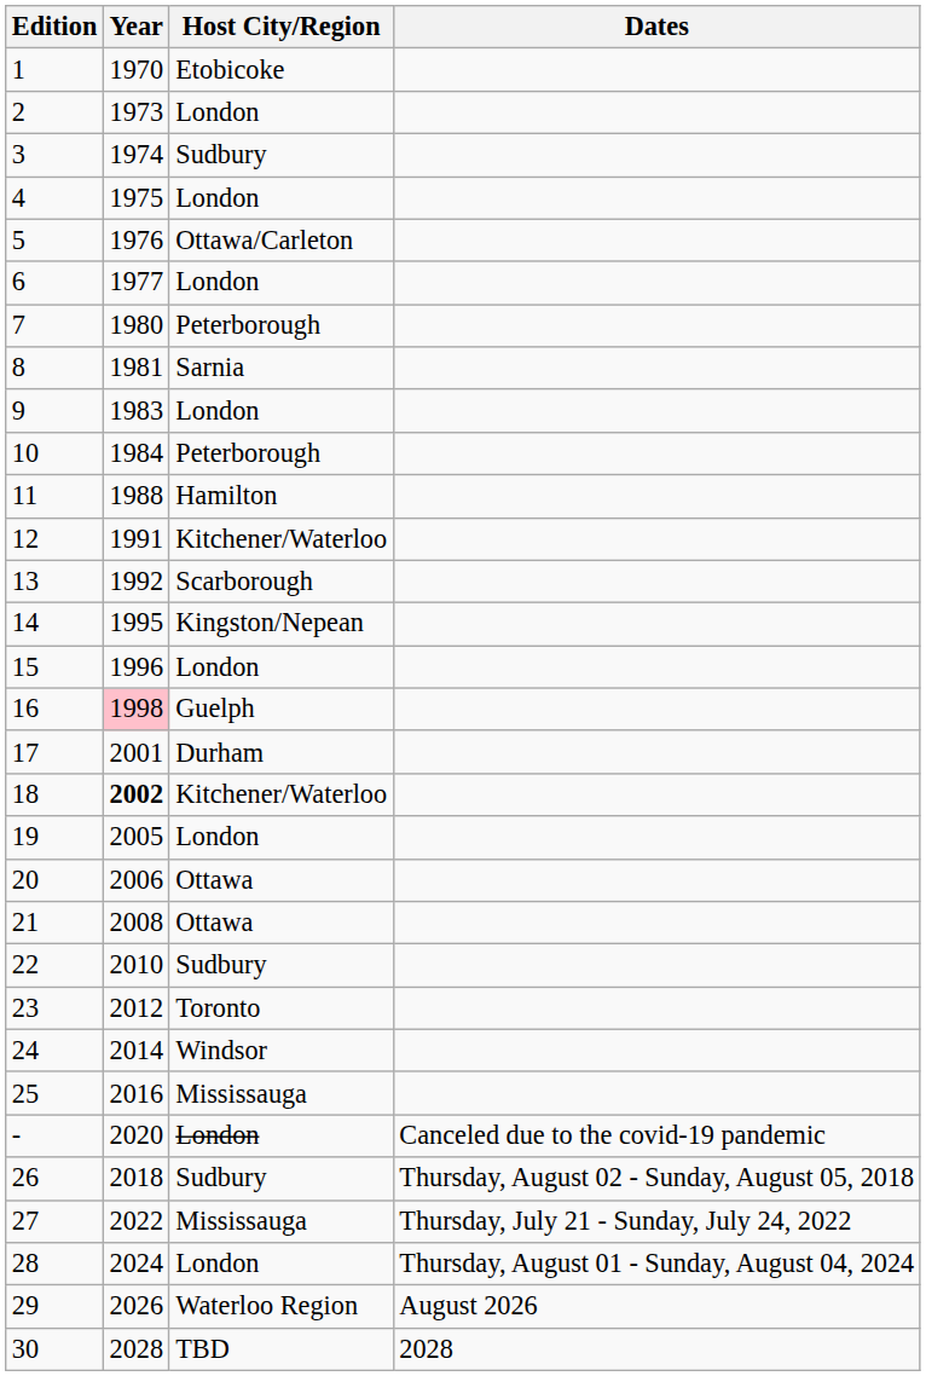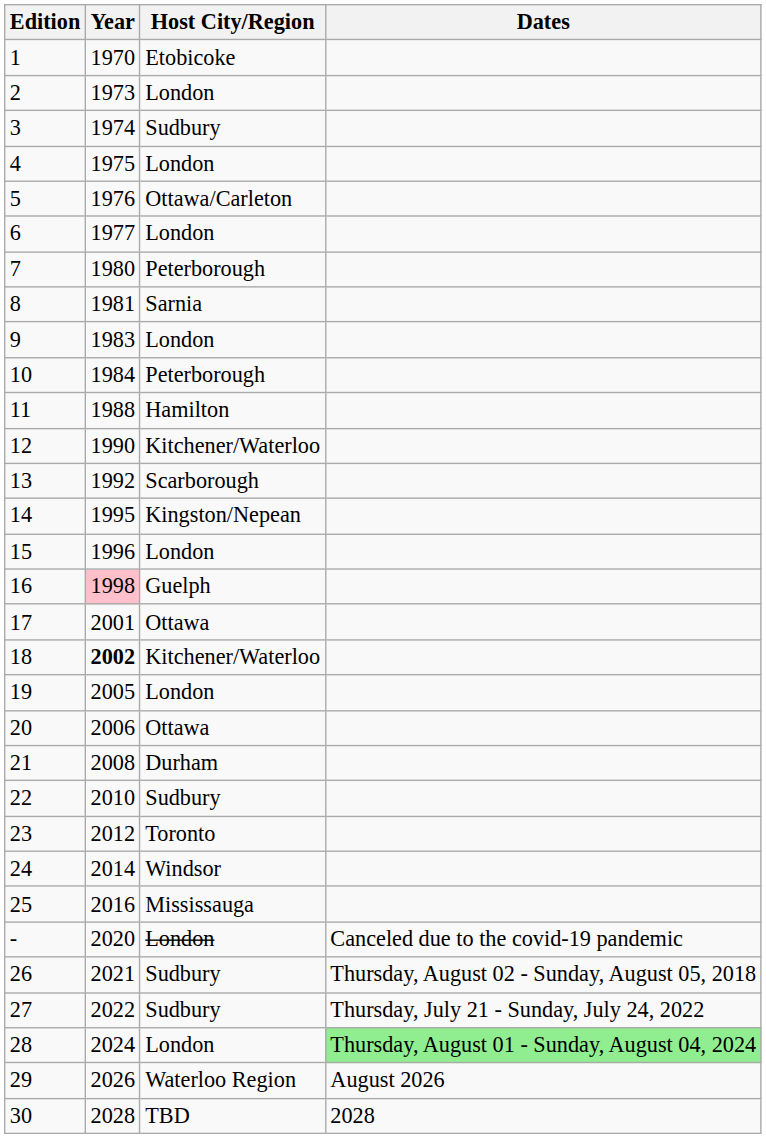12 | Year: 1991 -> 1990
17 | Host City/Region: Durham -> Ottawa
21 | Host City/Region: Ottawa -> Durham
26 | Year: 2018 -> 2021
27 | Host City/Region: Mississauga -> Sudbury
28 | Dates: no background -> lightgreen background
